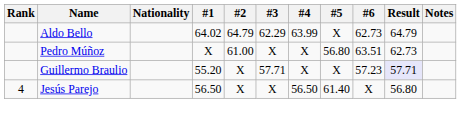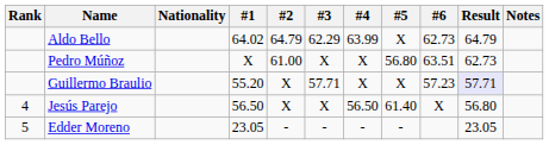+ row: 5 | Edder Moreno | 23.05 | - | - | - | - | 23.05
